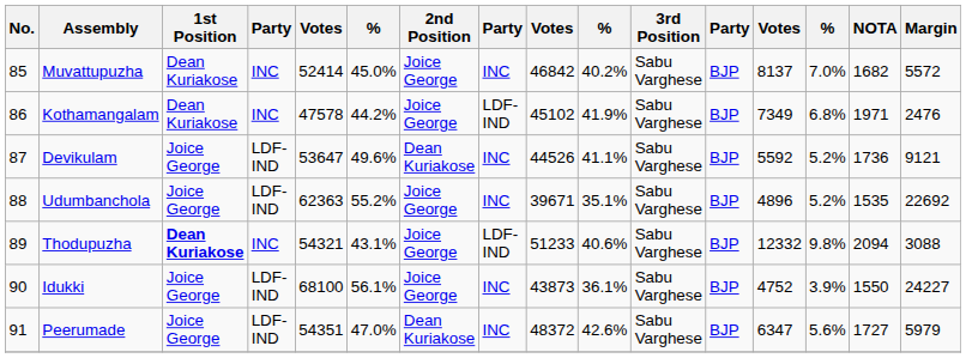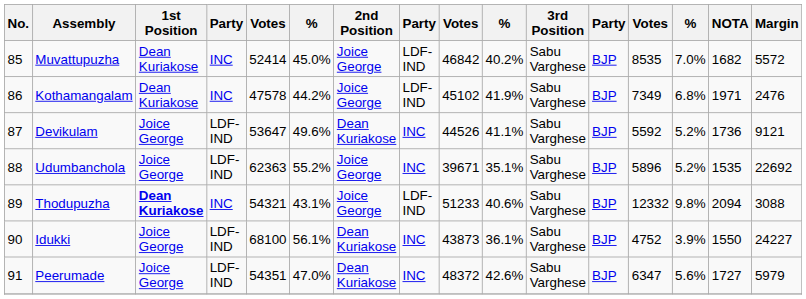Muvattupuzha | column 8: INC -> LDF-IND
Muvattupuzha | column 13: 8137 -> 8535
Udumbanchola | column 13: 4896 -> 5896
Idukki | 2nd Position: Joice George -> Dean Kuriakose
